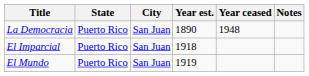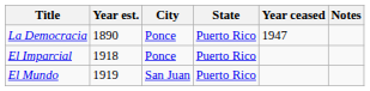columns swapped: State <-> Year est.
La Democracia | City: San Juan -> Ponce
La Democracia | Year ceased: 1948 -> 1947
El Imparcial | City: San Juan -> Ponce
